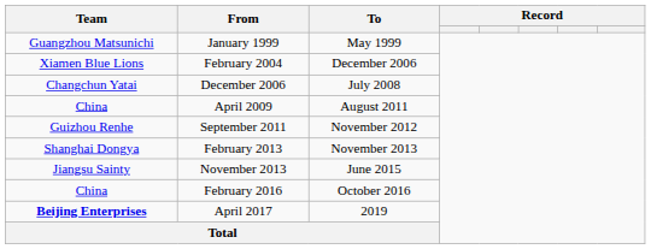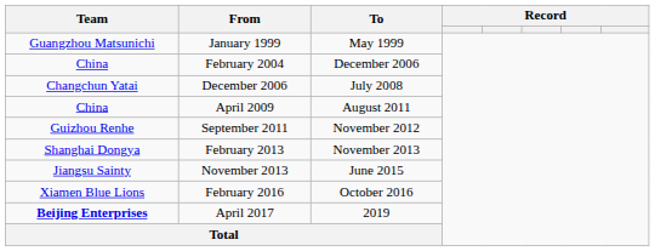February 2004 | Team: Xiamen Blue Lions -> China
February 2016 | Team: China -> Xiamen Blue Lions
